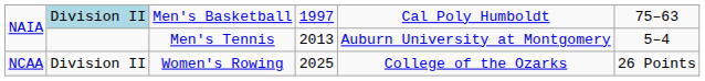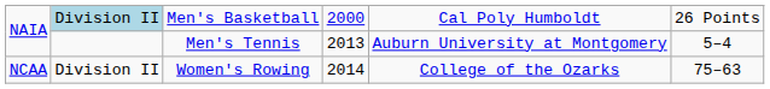Men's Basketball | column 4: 1997 -> 2000
Men's Basketball | column 6: 75–63 -> 26 Points
Women's Rowing | column 4: 2025 -> 2014
Women's Rowing | column 6: 26 Points -> 75–63
